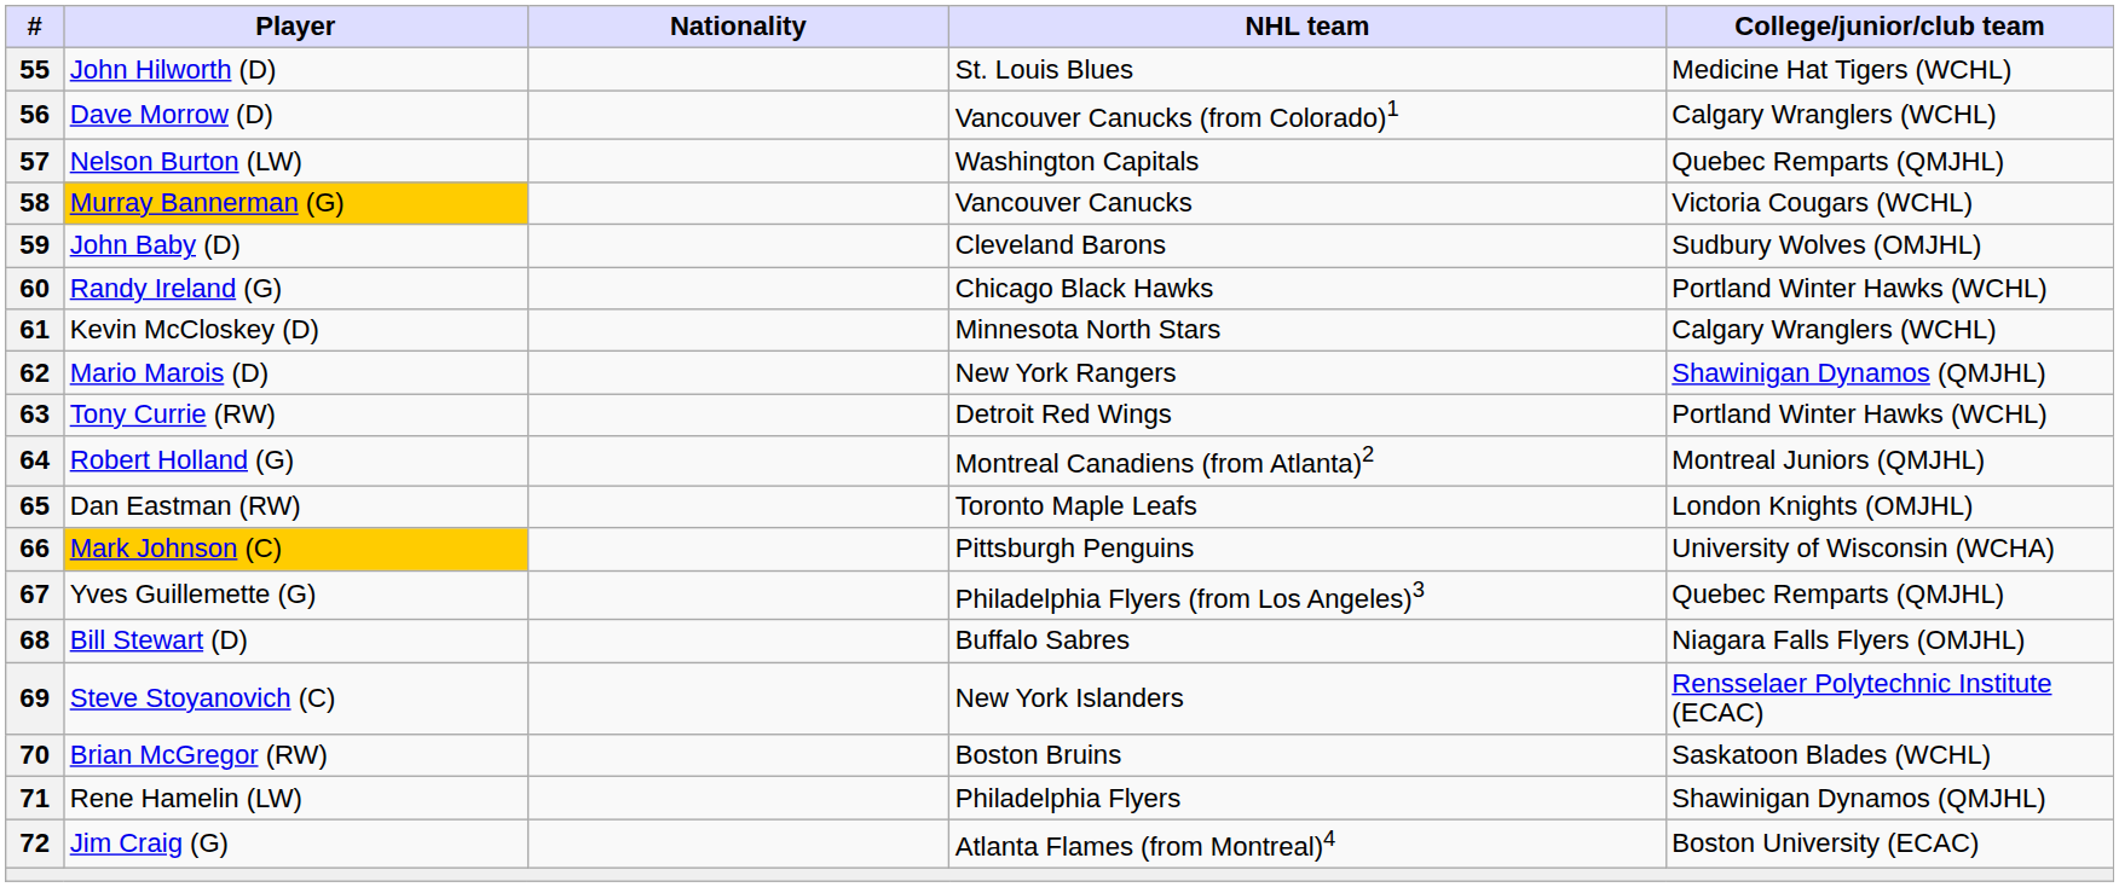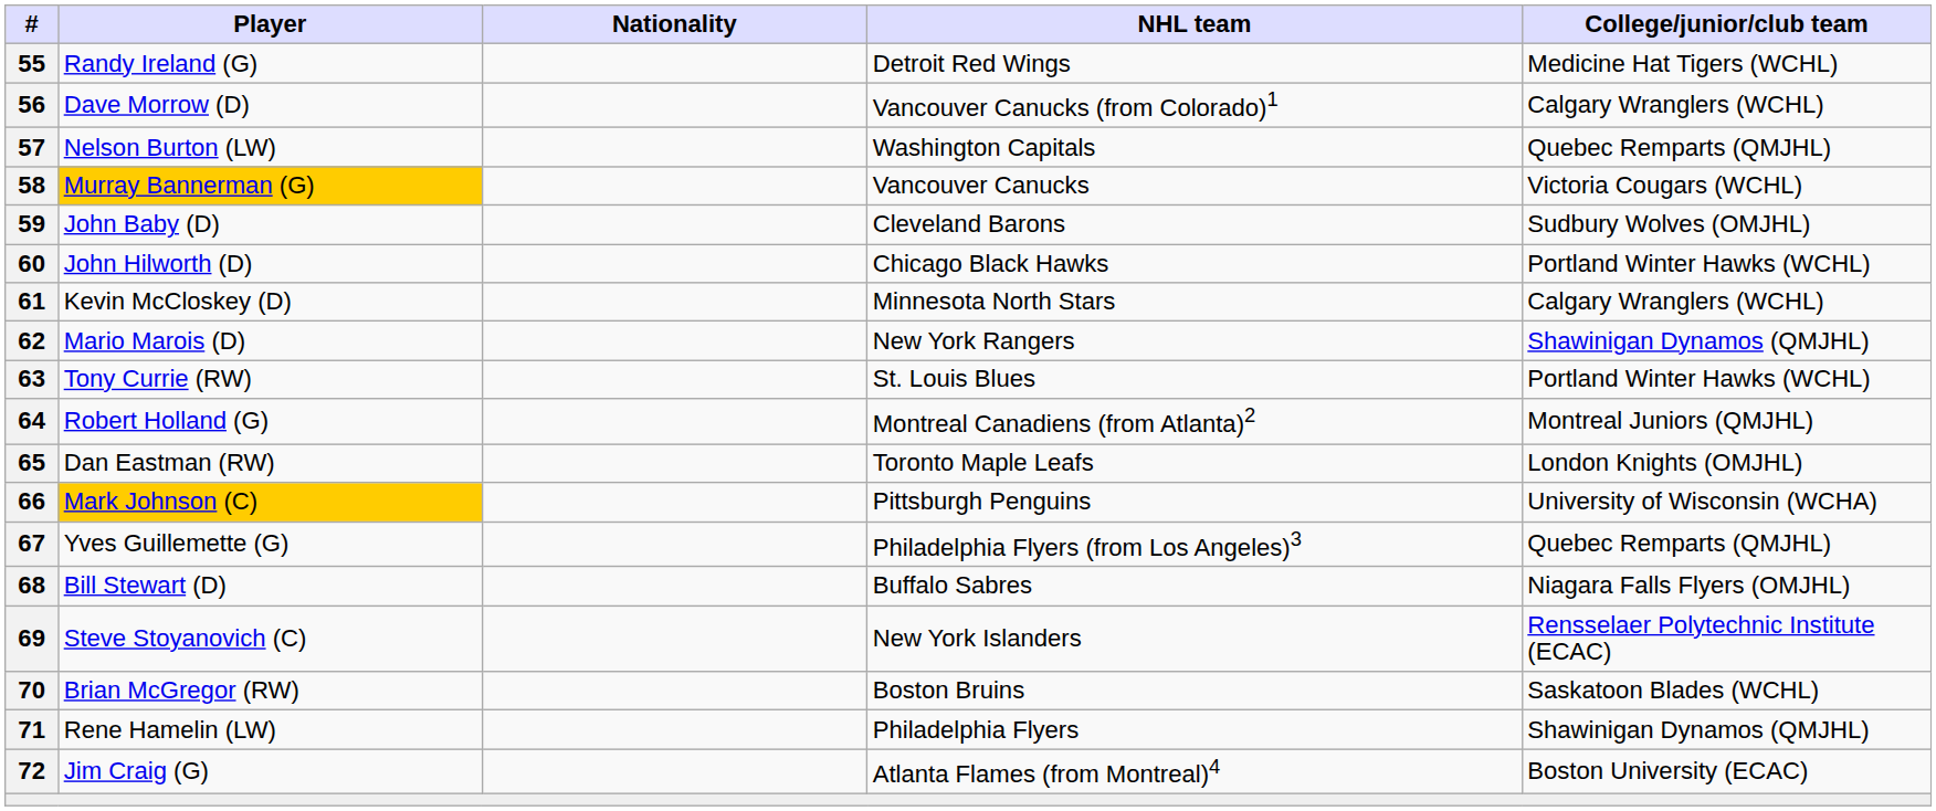55 | Player: John Hilworth (D) -> Randy Ireland (G)
55 | NHL team: St. Louis Blues -> Detroit Red Wings
60 | Player: Randy Ireland (G) -> John Hilworth (D)
63 | NHL team: Detroit Red Wings -> St. Louis Blues
